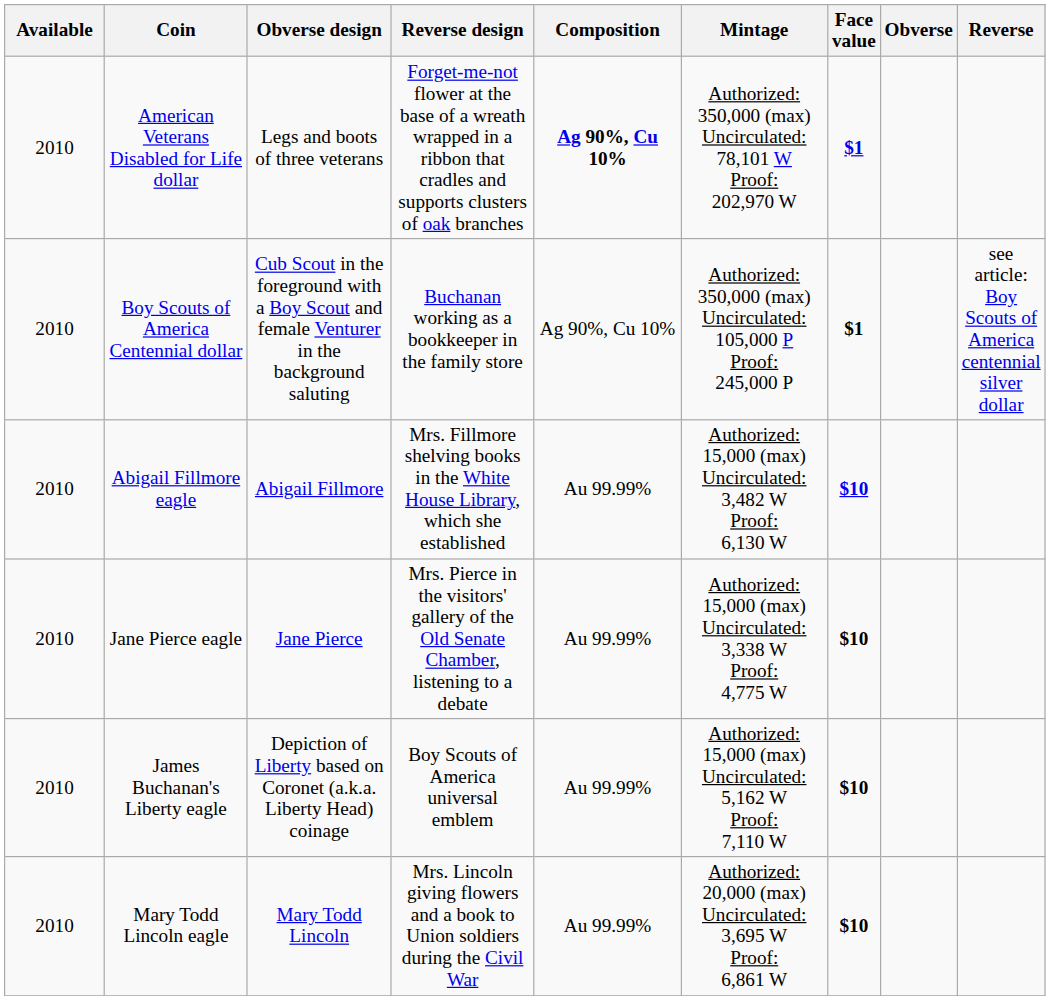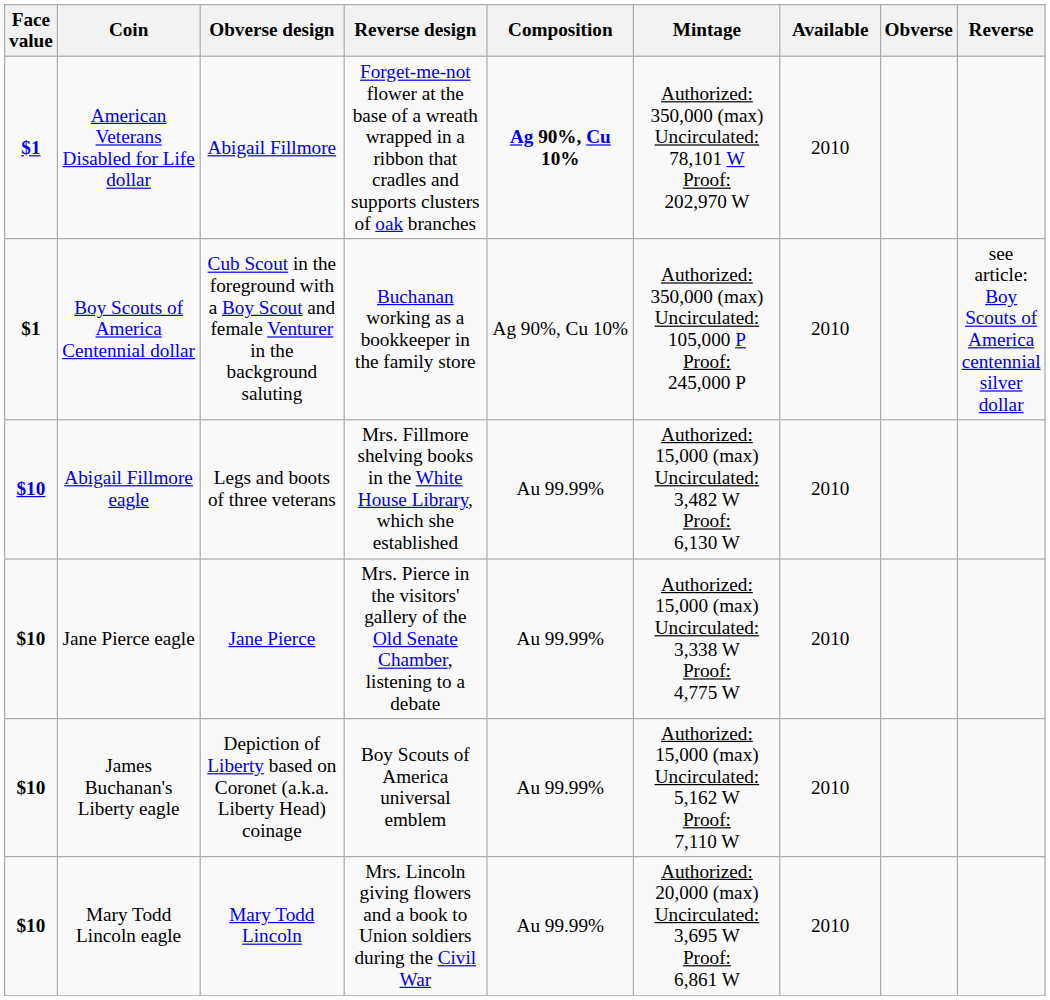columns swapped: Face value <-> Available
American Veterans Disabled for Life dollar | Obverse design: Legs and boots of three veterans -> Abigail Fillmore
Abigail Fillmore eagle | Obverse design: Abigail Fillmore -> Legs and boots of three veterans
